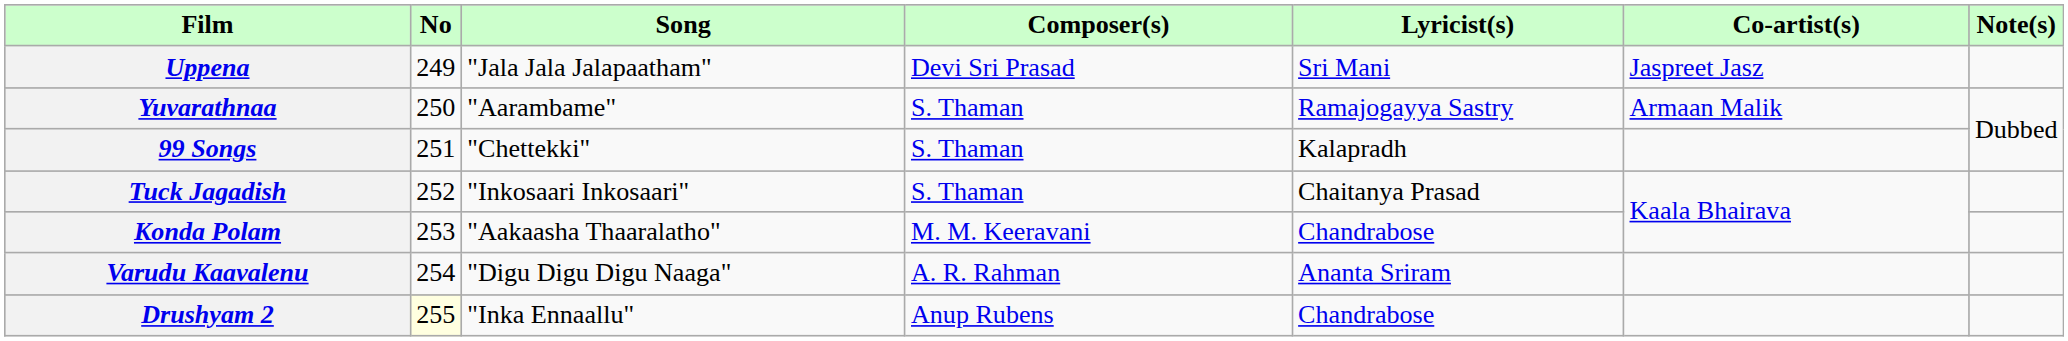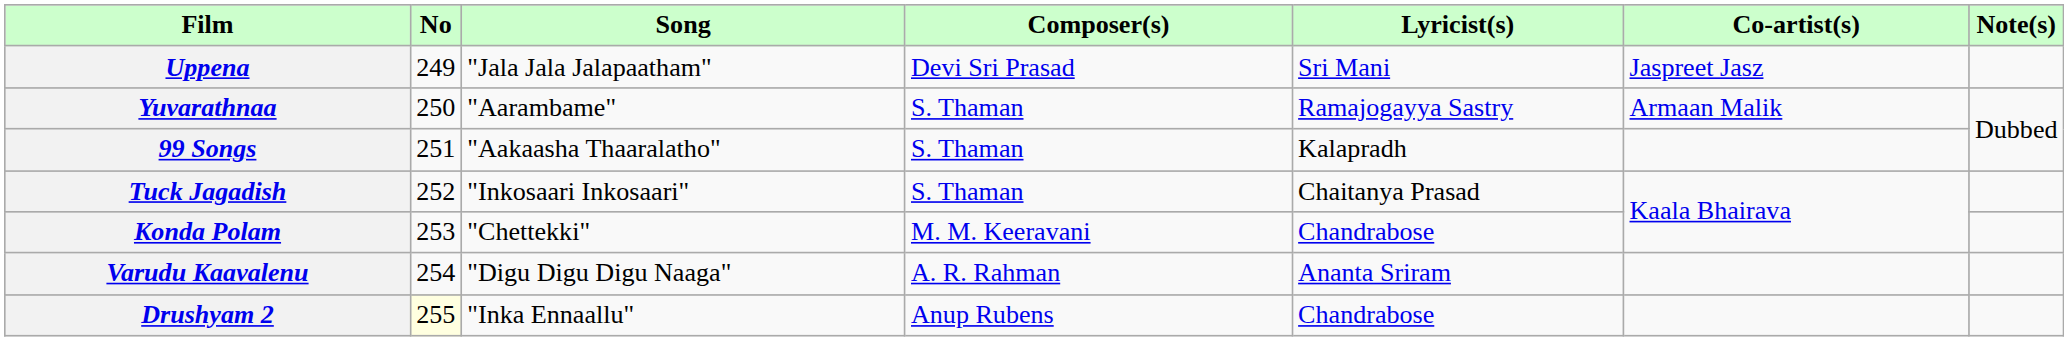99 Songs | Song: "Chettekki" -> "Aakaasha Thaaralatho"
Konda Polam | Song: "Aakaasha Thaaralatho" -> "Chettekki"
